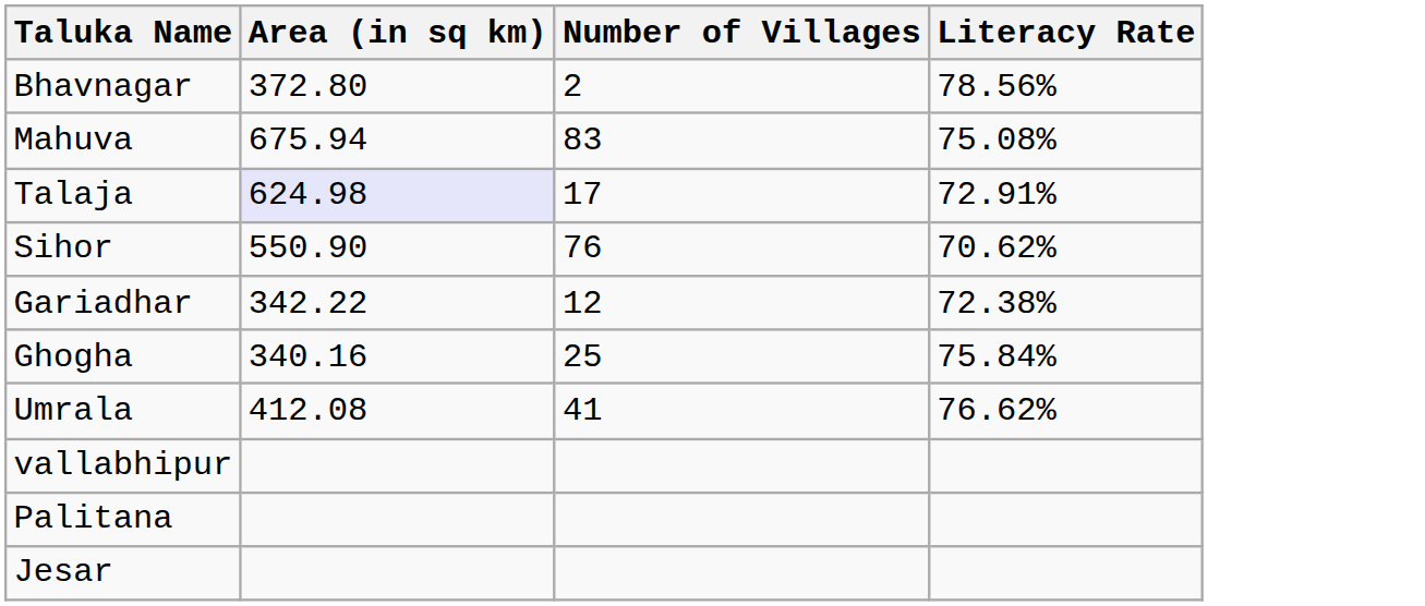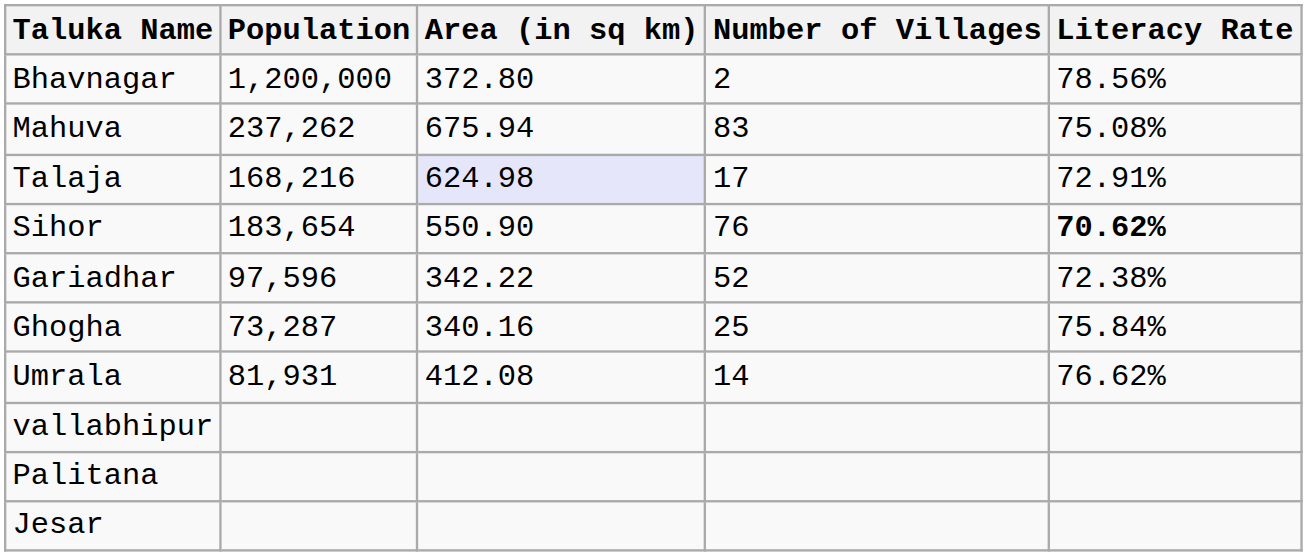+ column: Population | 1,200,000 | 237,262 | 168,216 | 183,654 | 97,596 | 73,287 | 81,931
Sihor | Literacy Rate: normal -> bold
Gariadhar | Number of Villages: 12 -> 52
Umrala | Number of Villages: 41 -> 14
